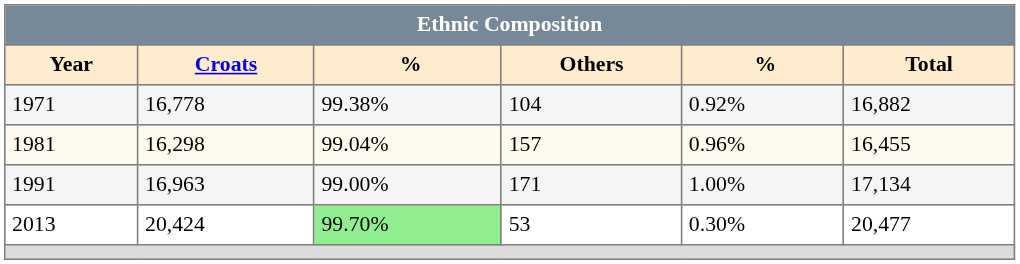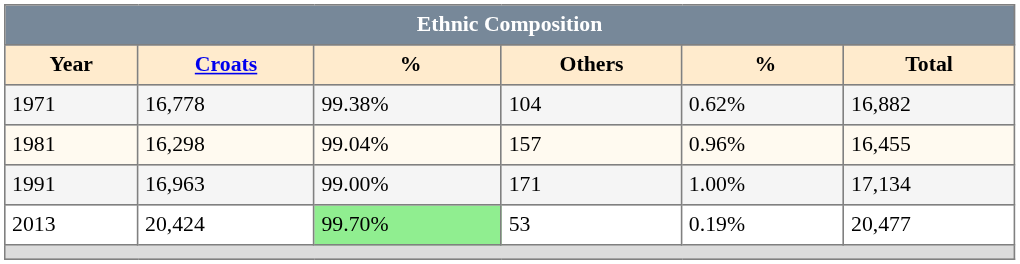1971 | column 5: 0.92% -> 0.62%
2013 | column 5: 0.30% -> 0.19%
